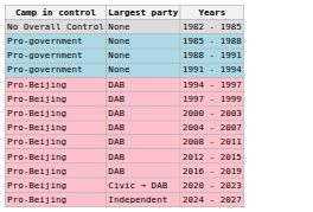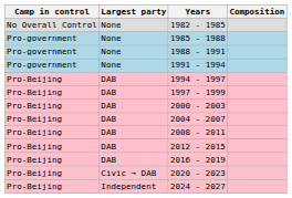+ column: Composition
